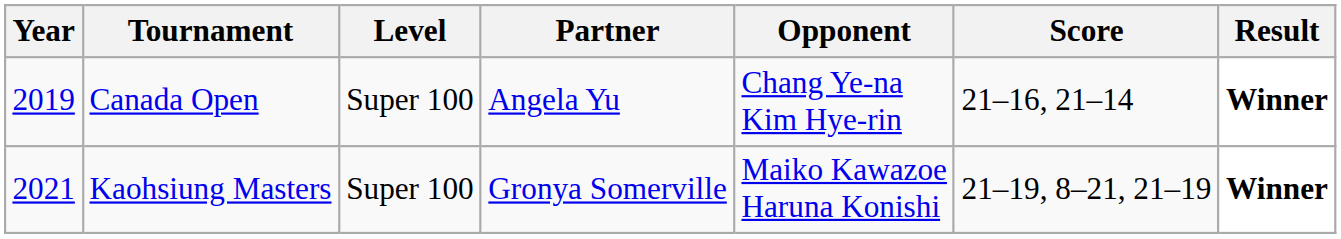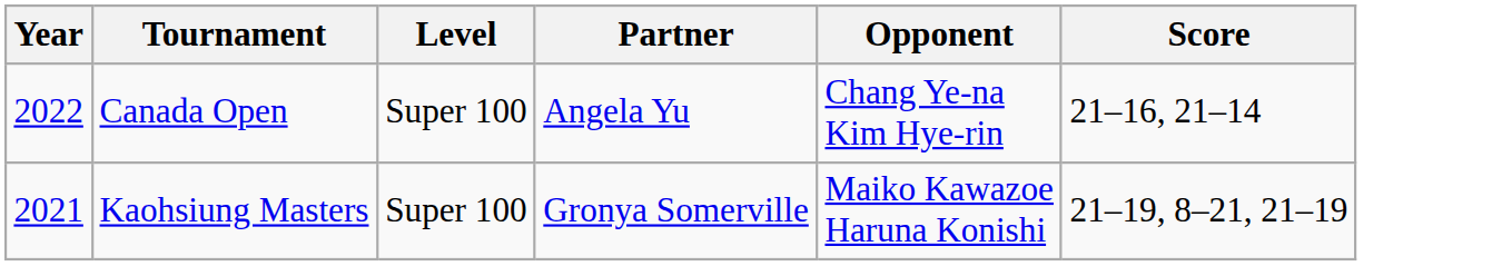- column: Result | Winner | Winner
Canada Open | Year: 2019 -> 2022
